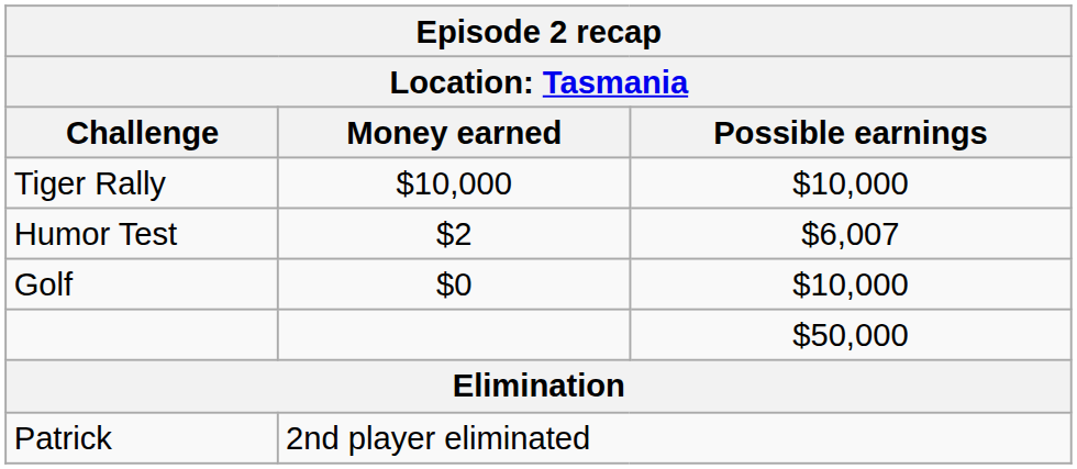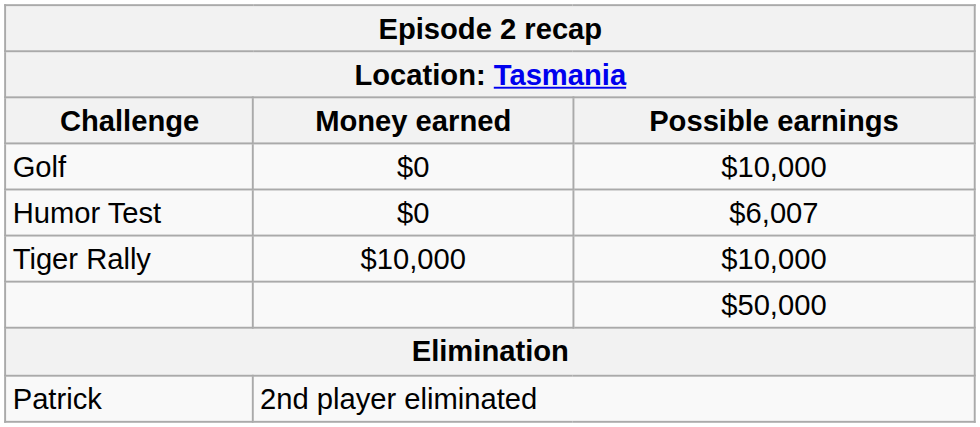rows swapped: Tiger Rally <-> Golf
Humor Test | Money earned: $2 -> $0
